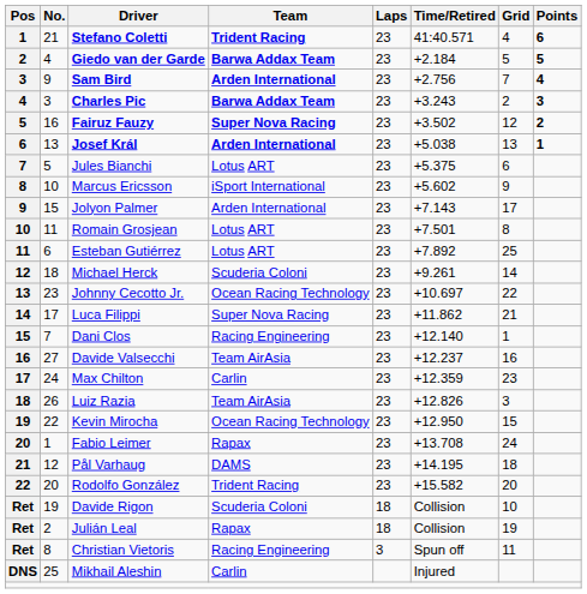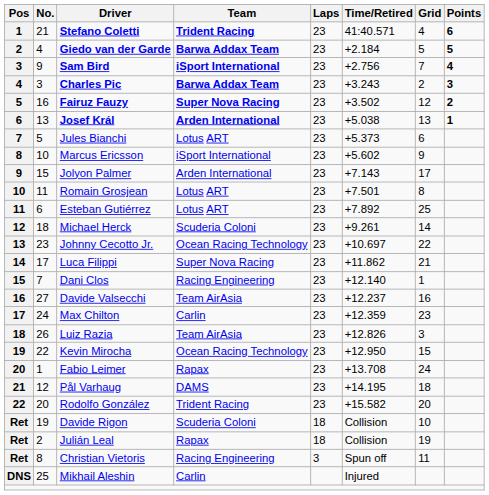Sam Bird | Team: Arden International -> iSport International
Jules Bianchi | Time/Retired: +5.375 -> +5.373
